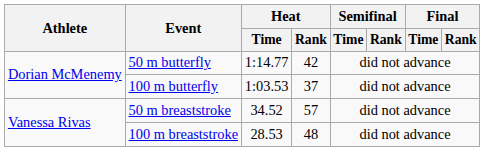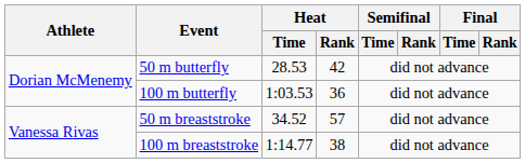50 m butterfly | Heat / Time: 1:14.77 -> 28.53
100 m butterfly | Heat / Rank: 37 -> 36
100 m breaststroke | Heat / Time: 28.53 -> 1:14.77
100 m breaststroke | Heat / Rank: 48 -> 38
